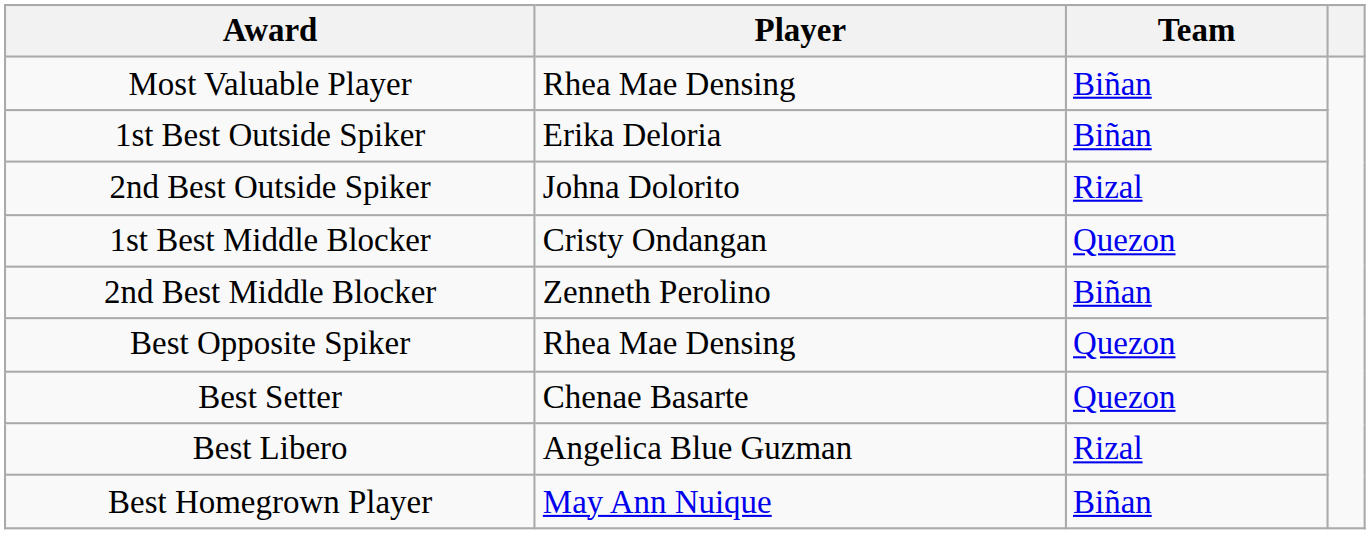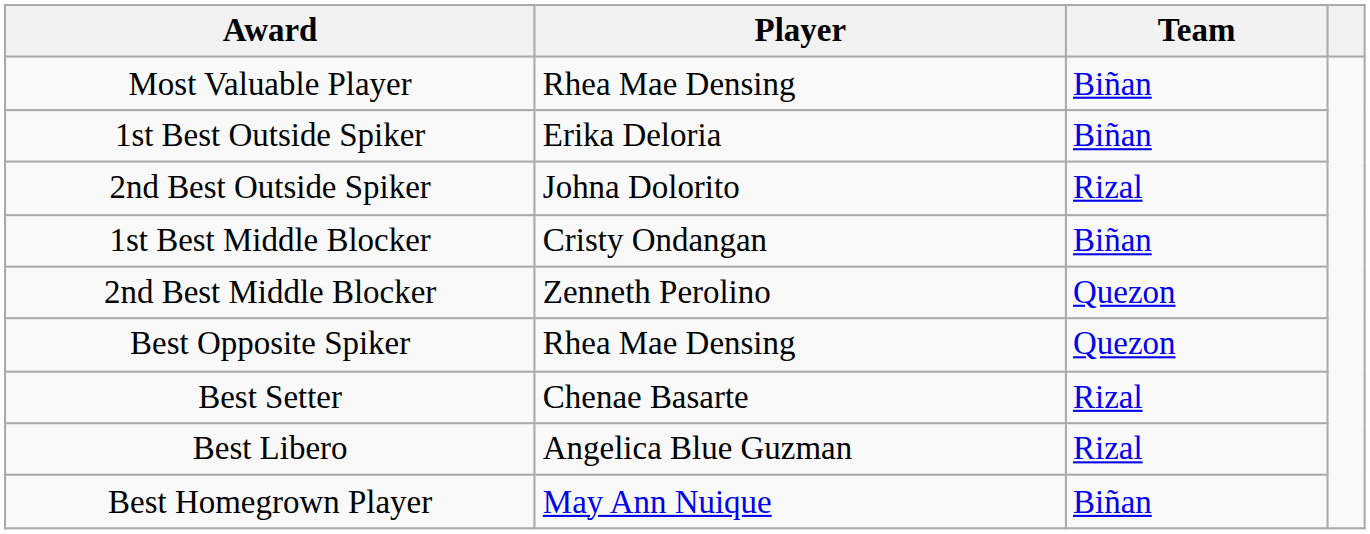1st Best Middle Blocker | Team: Quezon -> Biñan
2nd Best Middle Blocker | Team: Biñan -> Quezon
Best Setter | Team: Quezon -> Rizal
